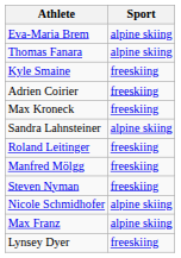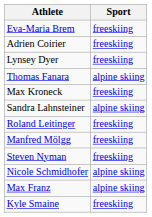Eva-Maria Brem | Sport: alpine skiing -> freeskiing
rows swapped: Adrien Coirier <-> Thomas Fanara
rows swapped: Lynsey Dyer <-> Kyle Smaine
